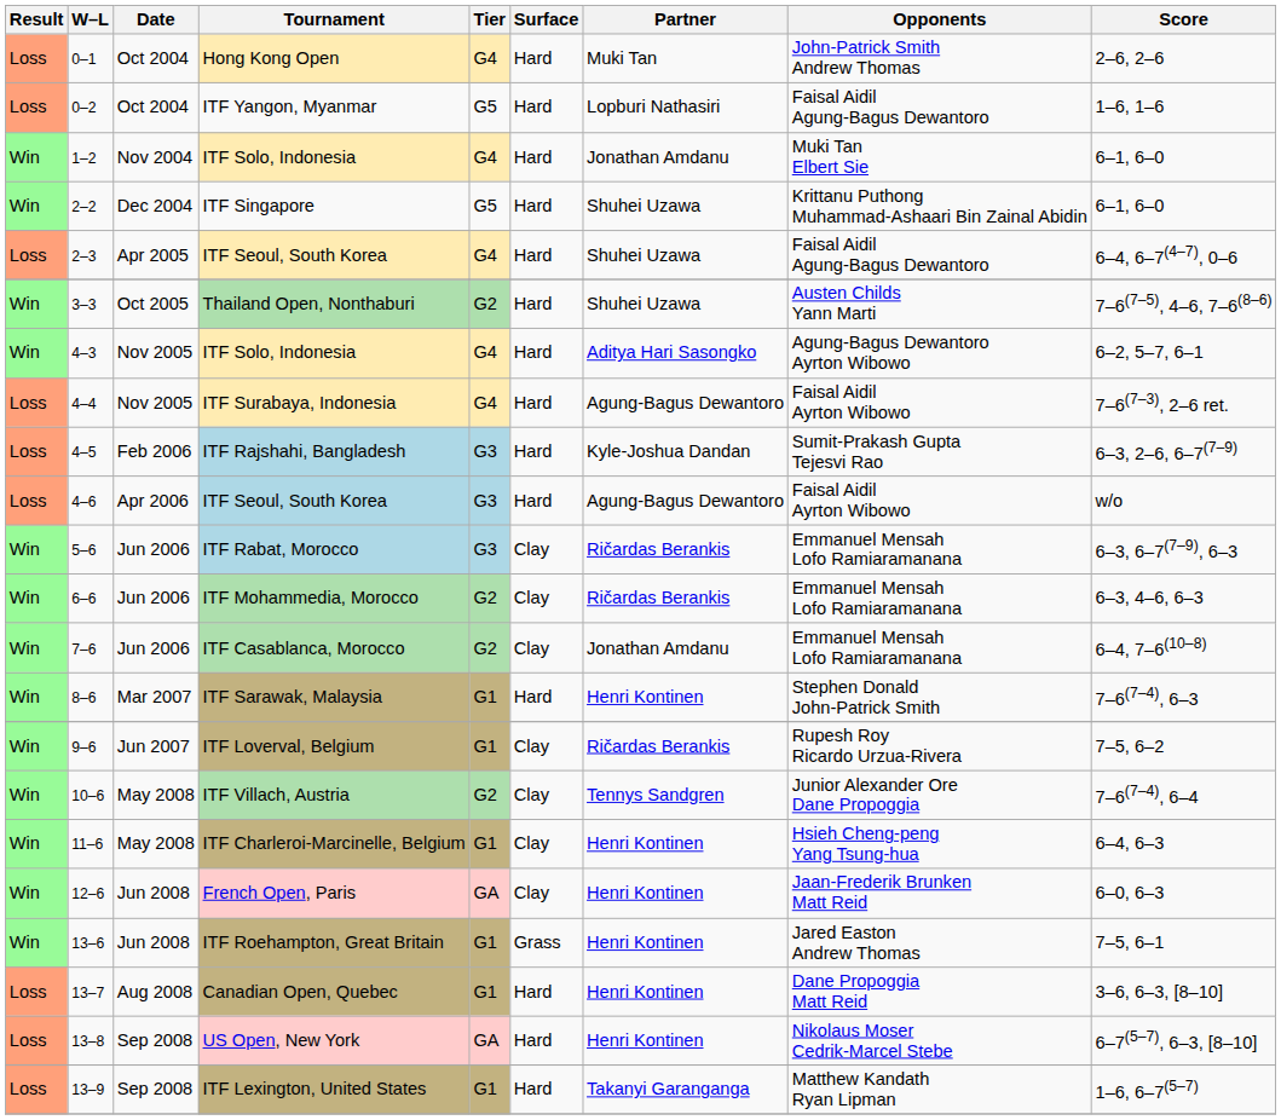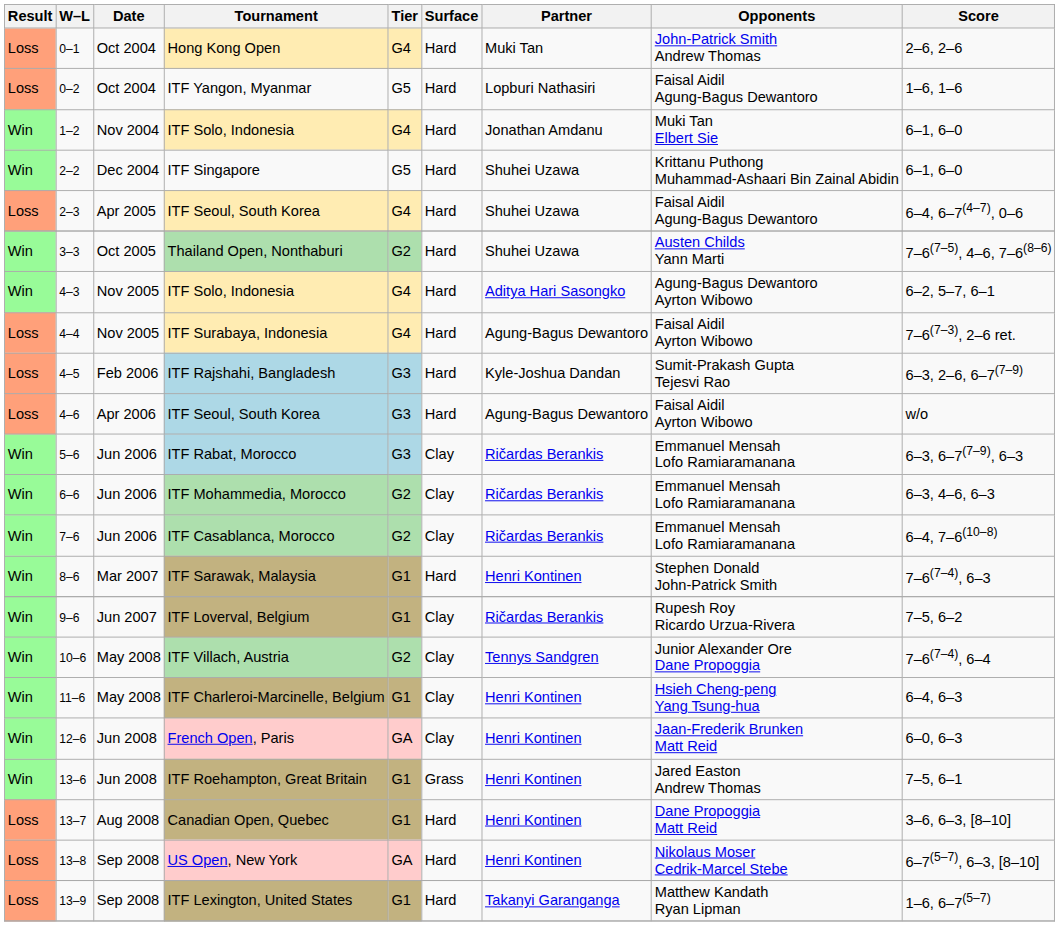ITF Casablanca, Morocco | Partner: Jonathan Amdanu -> Ričardas Berankis
